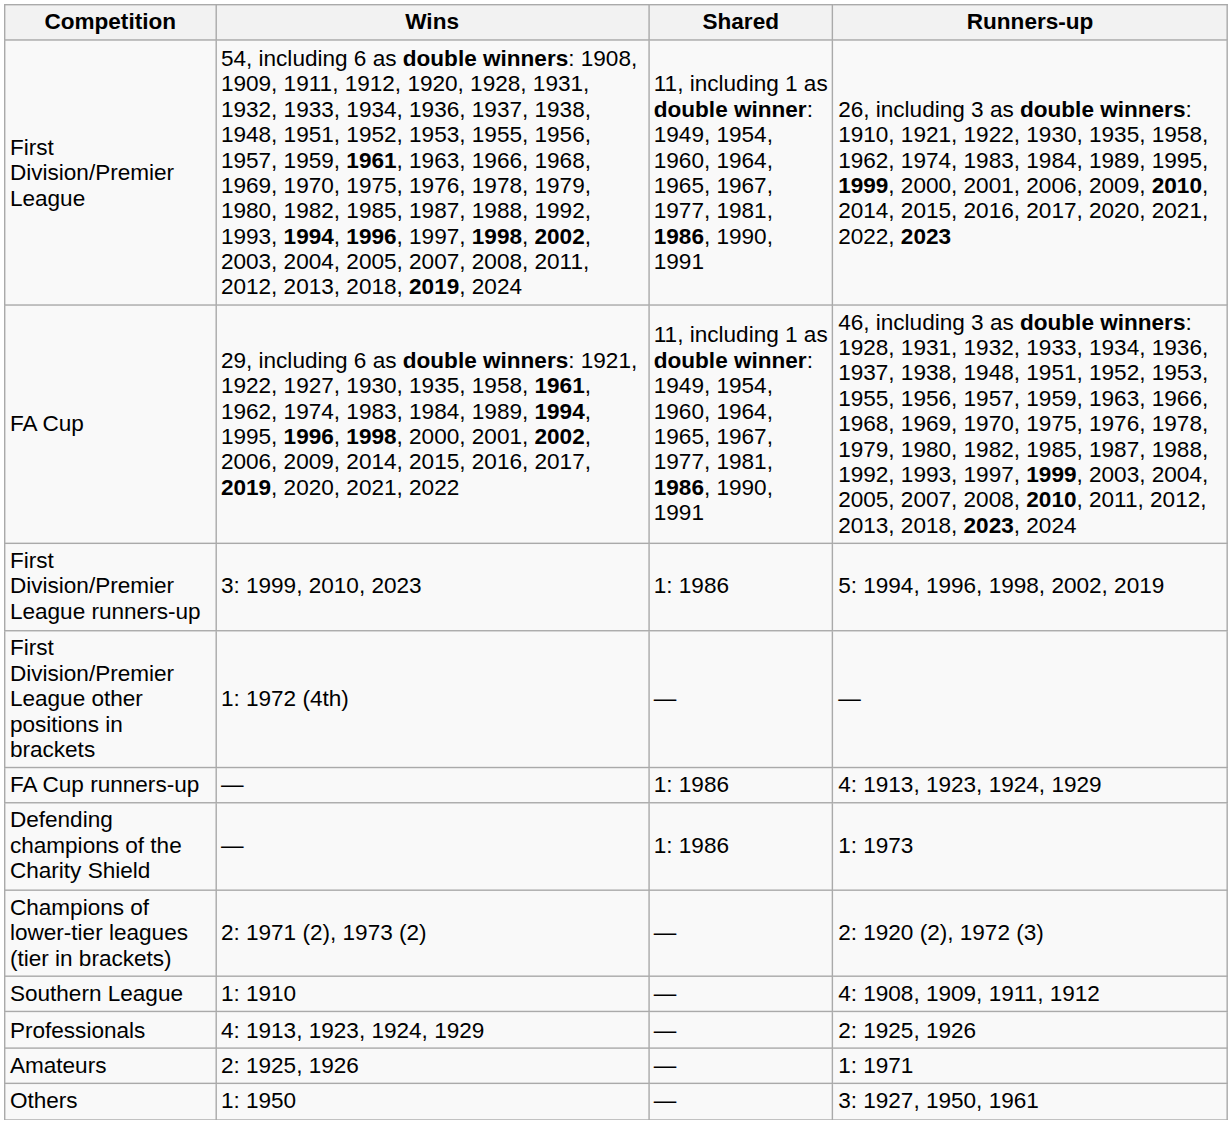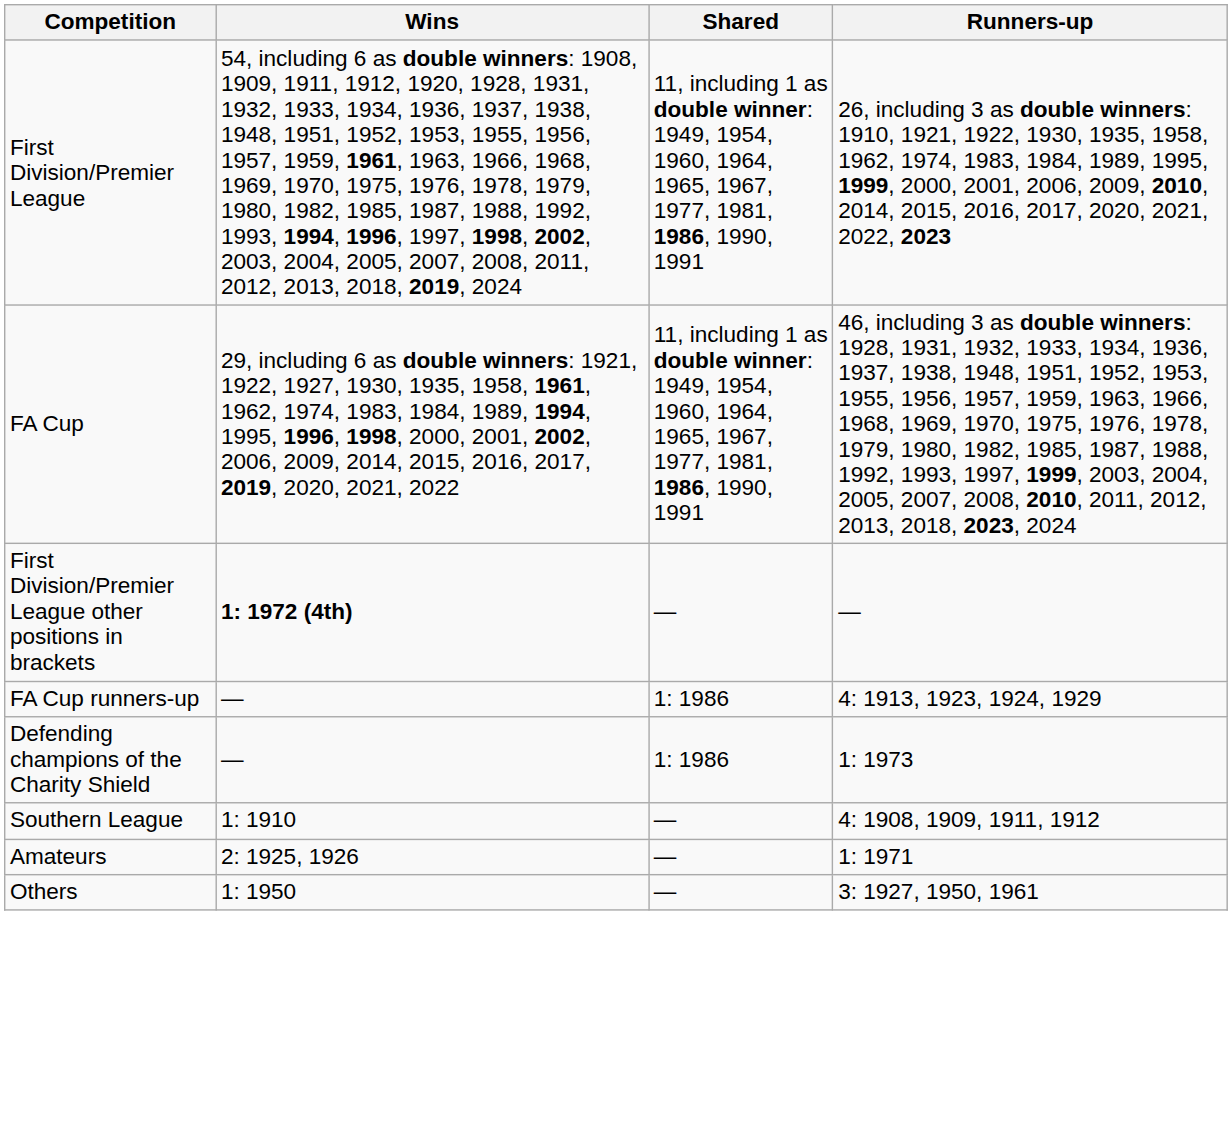- row: First Division/Premier League runners-up | 3: 1999, 2010, 2023 | 1: 1986 | 5: 1994, 1996, 1998, 2002, 2019
First Division/Premier League other positions in brackets | Wins: normal -> bold
- row: Champions of lower-tier leagues (tier in brackets) | 2: 1971 (2), 1973 (2) | — | 2: 1920 (2), 1972 (3)
- row: Professionals | 4: 1913, 1923, 1924, 1929 | — | 2: 1925, 1926
